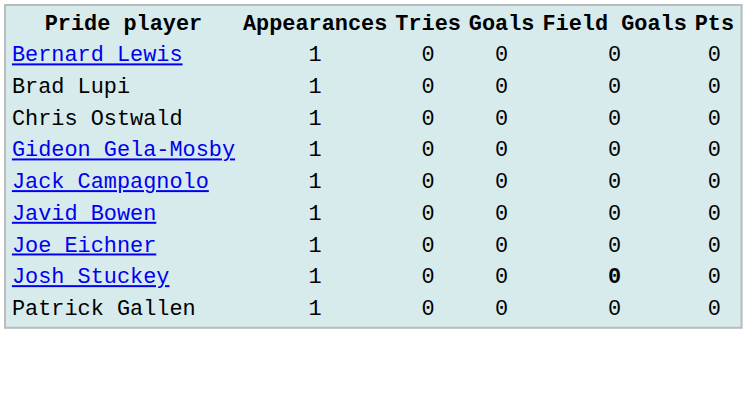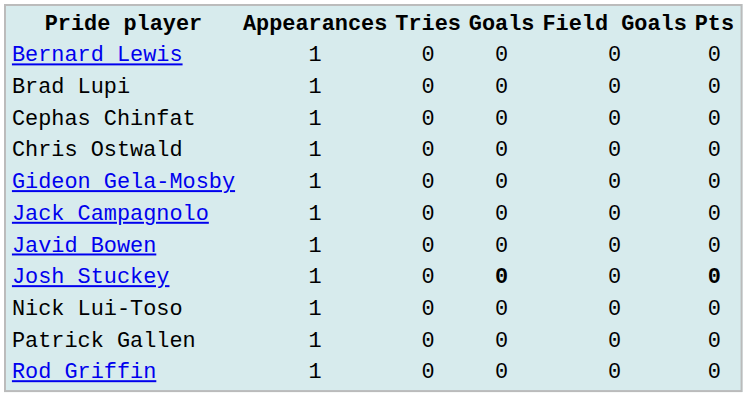+ row: Cephas Chinfat | 1 | 0 | 0 | 0 | 0
- row: Joe Eichner | 1 | 0 | 0 | 0 | 0
Josh Stuckey | Goals: normal -> bold
Josh Stuckey | Field Goals: bold -> normal
Josh Stuckey | Pts: normal -> bold
+ row: Nick Lui-Toso | 1 | 0 | 0 | 0 | 0
+ row: Rod Griffin | 1 | 0 | 0 | 0 | 0
